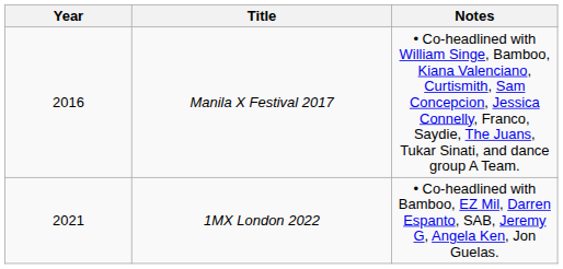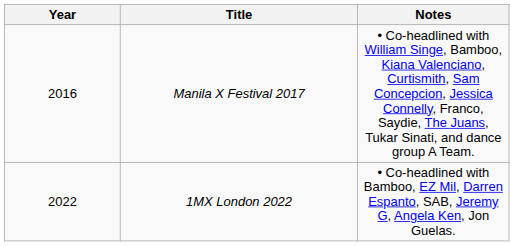1MX London 2022 | Year: 2021 -> 2022
